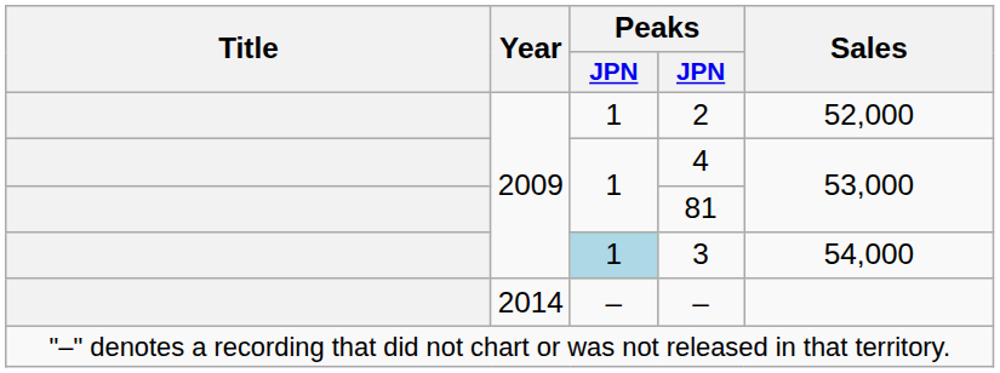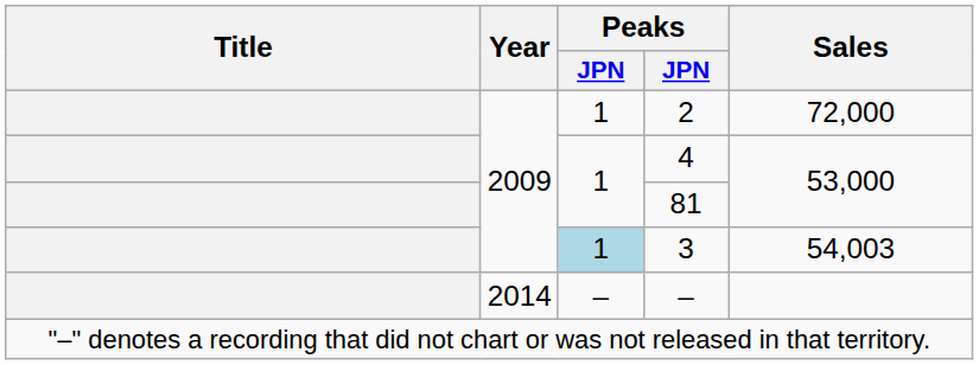2 | Sales: 52,000 -> 72,000
3 | Sales: 54,000 -> 54,003
